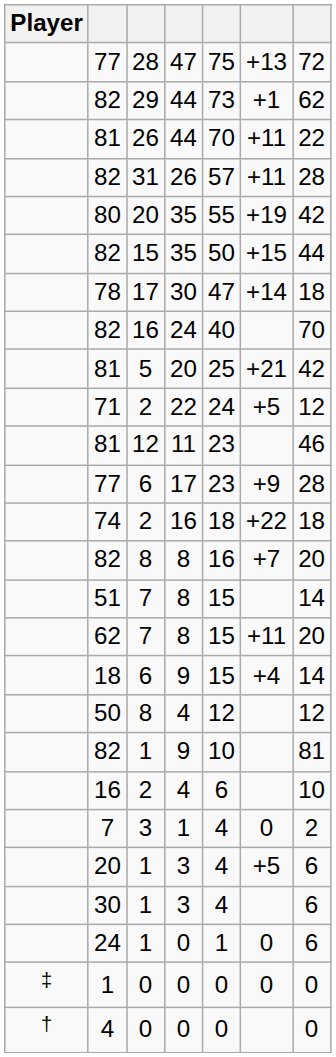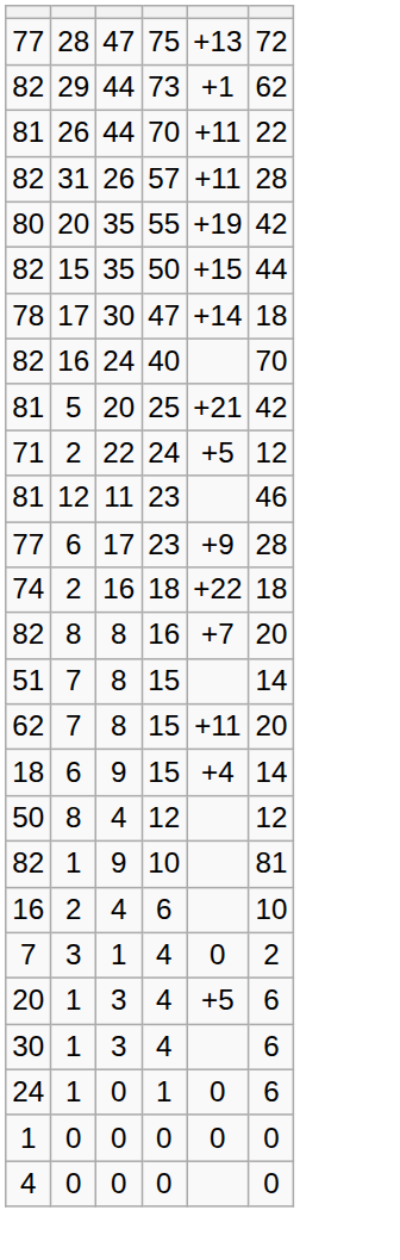- column: Player | ‡ | †
